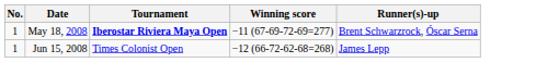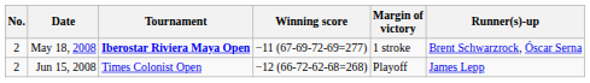+ column: Margin of victory | 1 stroke | Playoff
May 18, 2008 | No.: 1 -> 2
Jun 15, 2008 | No.: 1 -> 2
